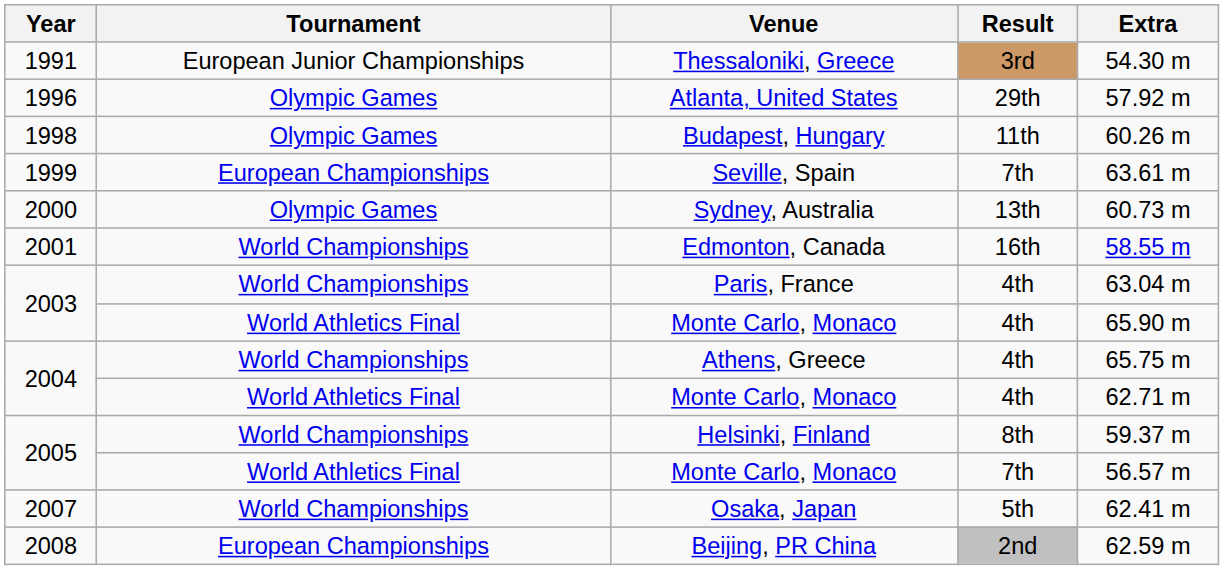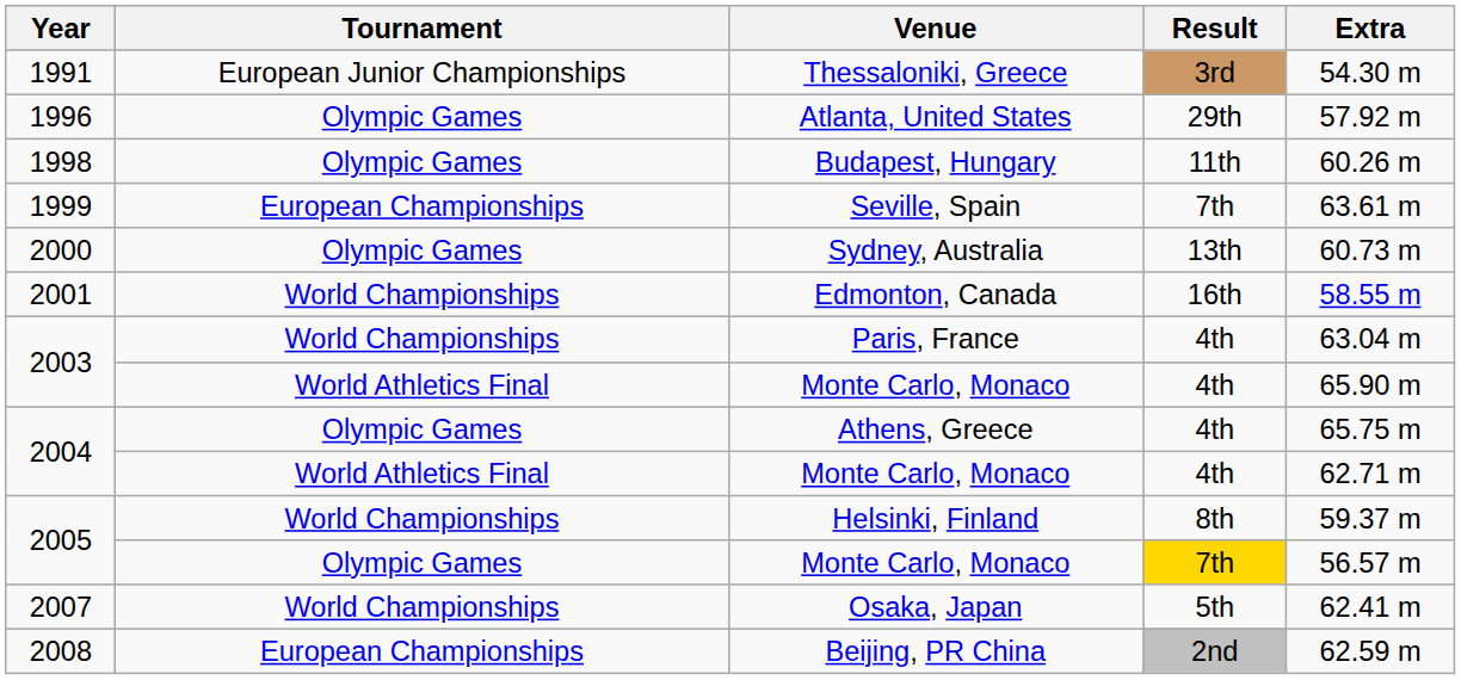Athens, Greece | Tournament: World Championships -> Olympic Games
2005 / Monte Carlo, Monaco | Tournament: World Athletics Final -> Olympic Games
2005 / Monte Carlo, Monaco | Result: no background -> gold background
